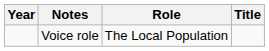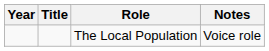columns swapped: Title <-> Notes
